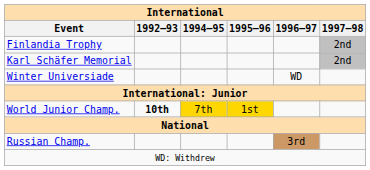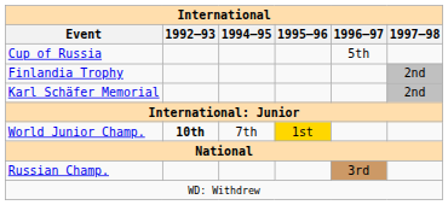+ row: Cup of Russia | 5th
- row: Winter Universiade | WD
World Junior Champ. | 1994–95: gold background -> no background
